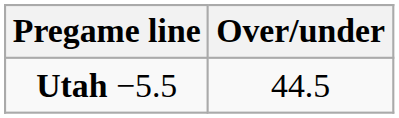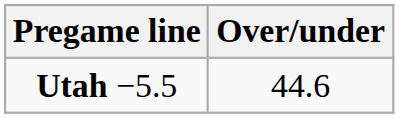Utah −5.5 | Over/under: 44.5 -> 44.6
